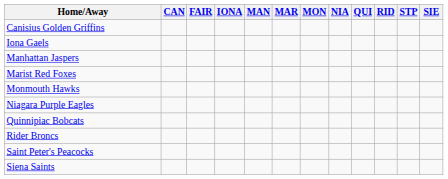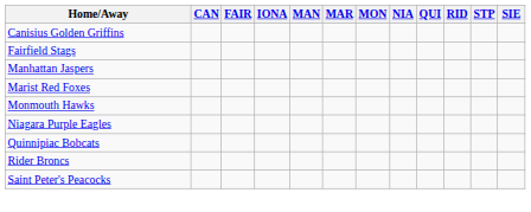+ row: Fairfield Stags
- row: Iona Gaels
- row: Siena Saints
